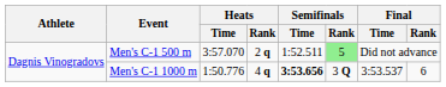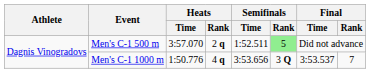Men's C-1 1000 m | Semifinals / Time: bold -> normal
Men's C-1 1000 m | Final / Rank: 6 -> 7
